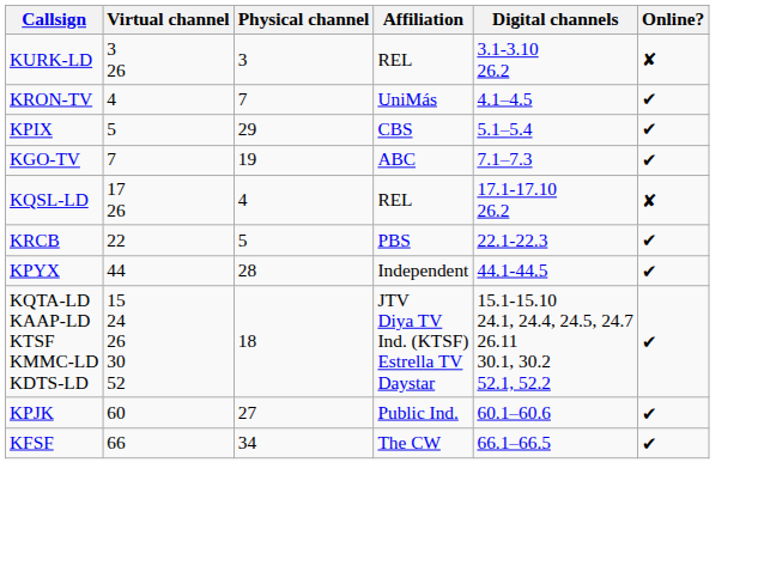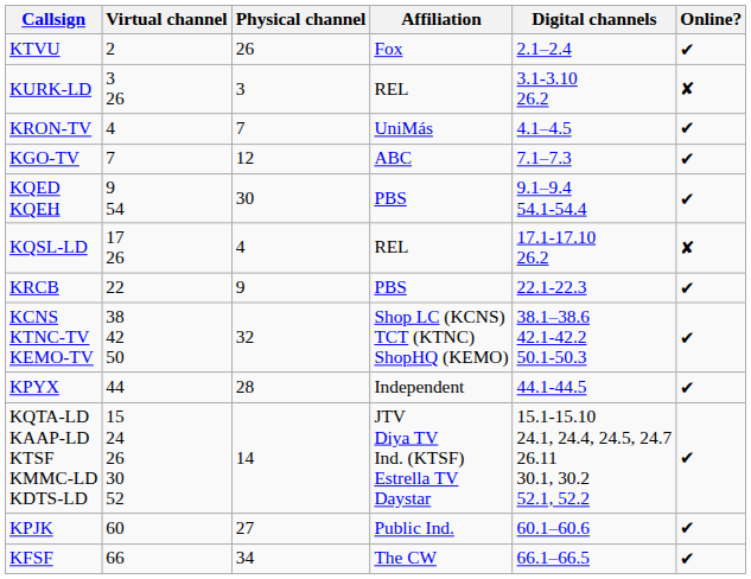+ row: KTVU | 2 | 26 | Fox | 2.1–2.4 | ✔︎
- row: KPIX | 5 | 29 | CBS | 5.1–5.4 | ✔︎
KGO-TV | Physical channel: 19 -> 12
+ row: KQED KQEH | 9 54 | 30 | PBS | 9.1–9.4 54.1-54.4 | ✔︎
KRCB | Physical channel: 5 -> 9
+ row: KCNS KTNC-TV KEMO-TV | 38 42 50 | 32 | Shop LC (KCNS) TCT (KTNC) ShopHQ (KEMO) | 38.1–38.6 42.1-42.2 50.1-50.3 | ✔︎
KQTA-LD KAAP-LD KTSF KMMC-LD KDTS-LD | Physical channel: 18 -> 14
